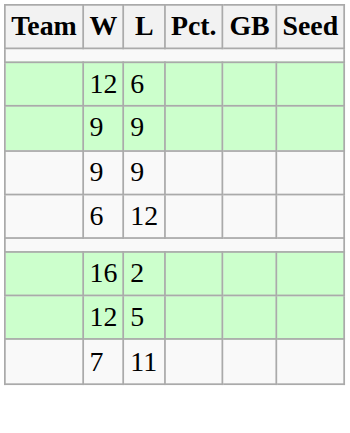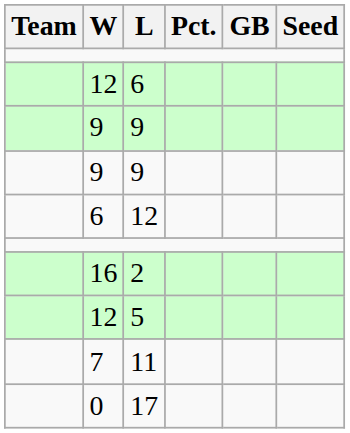+ row: 0 | 17
